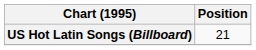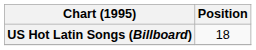US Hot Latin Songs (Billboard) | Position: 21 -> 18
